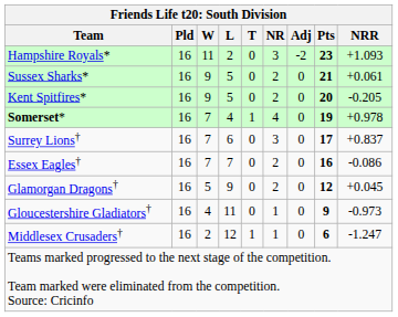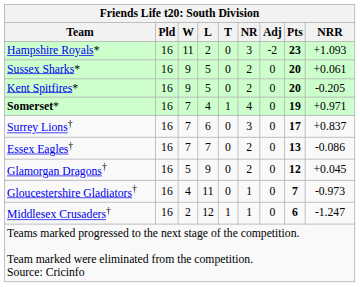Sussex Sharks* | Pts: 21 -> 20
Somerset* | NRR: +0.978 -> +0.971
Essex Eagles† | Pts: 16 -> 13
Gloucestershire Gladiators† | Pts: 9 -> 7
